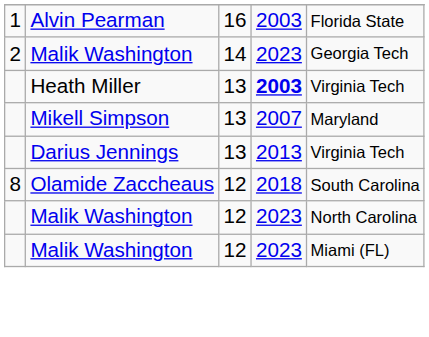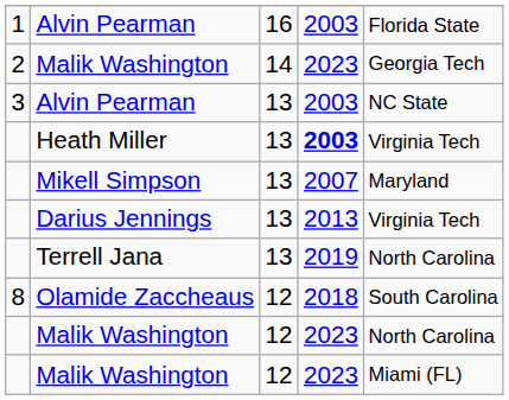+ row: 3 | Alvin Pearman | 13 | 2003 | NC State
+ row: Terrell Jana | 13 | 2019 | North Carolina
